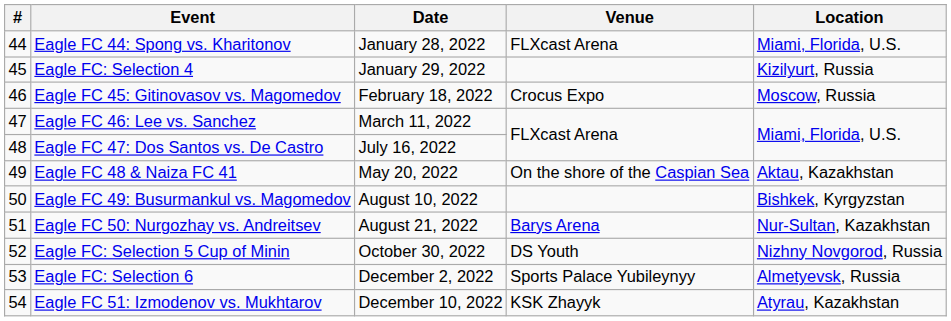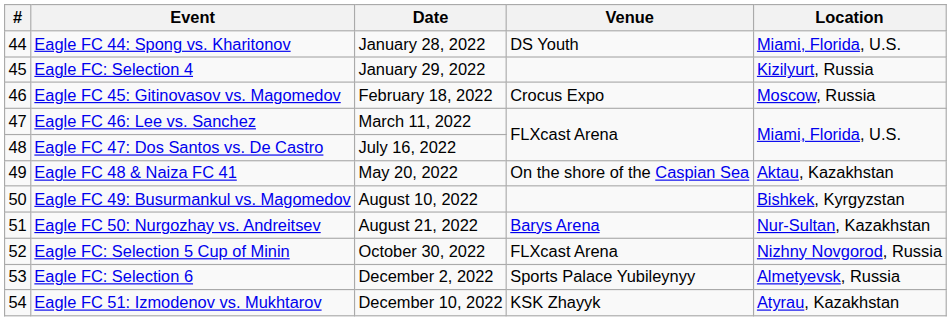Eagle FC 44: Spong vs. Kharitonov | Venue: FLXcast Arena -> DS Youth
Eagle FC: Selection 5 Cup of Minin | Venue: DS Youth -> FLXcast Arena
